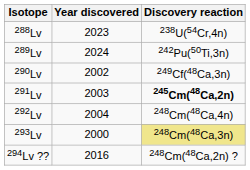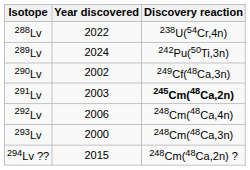288Lv | Year discovered: 2023 -> 2022
292Lv | Year discovered: 2004 -> 2006
293Lv | Discovery reaction: khaki background -> no background
294Lv ?? | Year discovered: 2016 -> 2015
